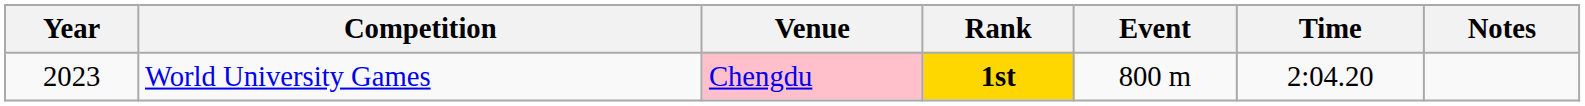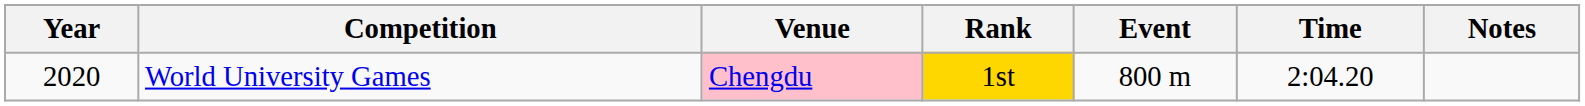World University Games | Year: 2023 -> 2020
World University Games | Rank: bold -> normal
